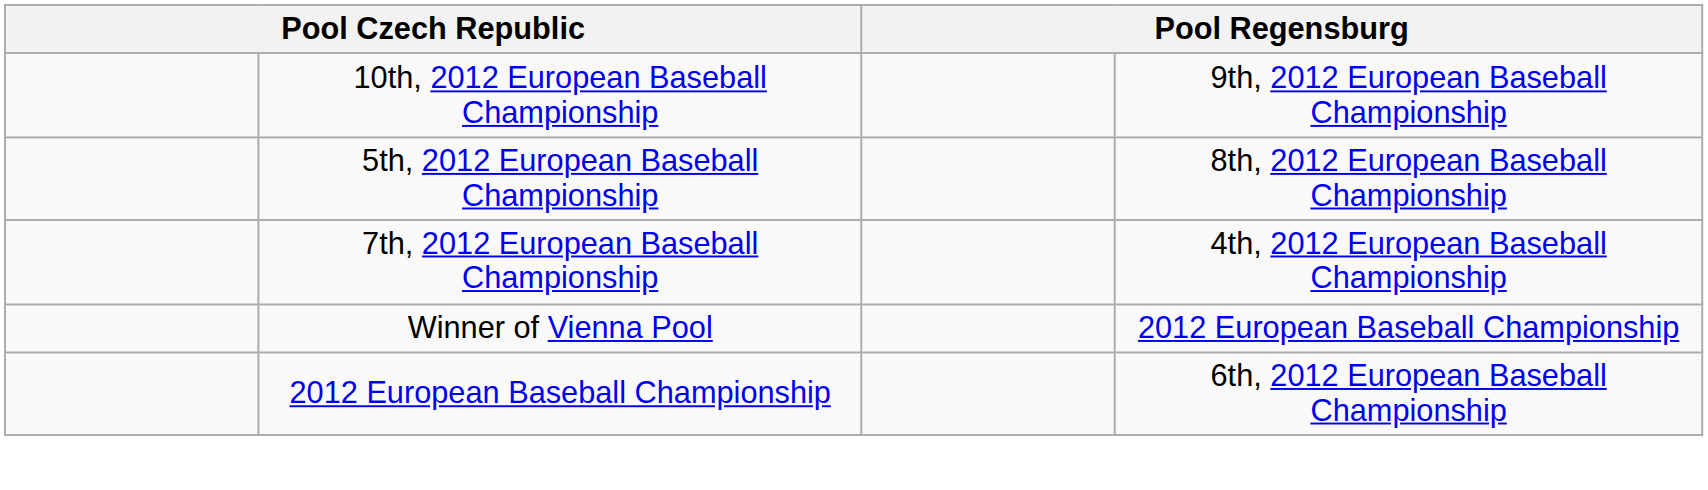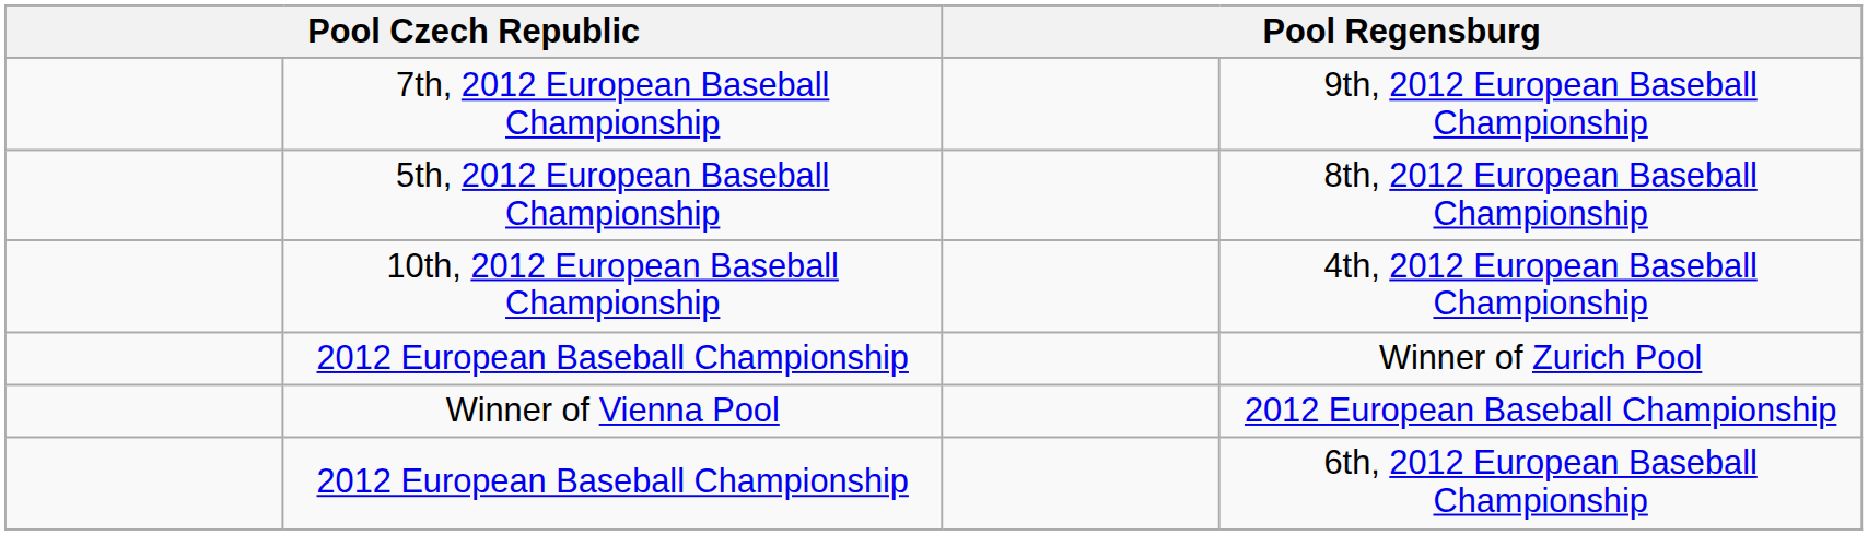9th, 2012 European Baseball Championship | column 2: 10th, 2012 European Baseball Championship -> 7th, 2012 European Baseball Championship
4th, 2012 European Baseball Championship | column 2: 7th, 2012 European Baseball Championship -> 10th, 2012 European Baseball Championship
+ row: 2012 European Baseball Championship | Winner of Zurich Pool
